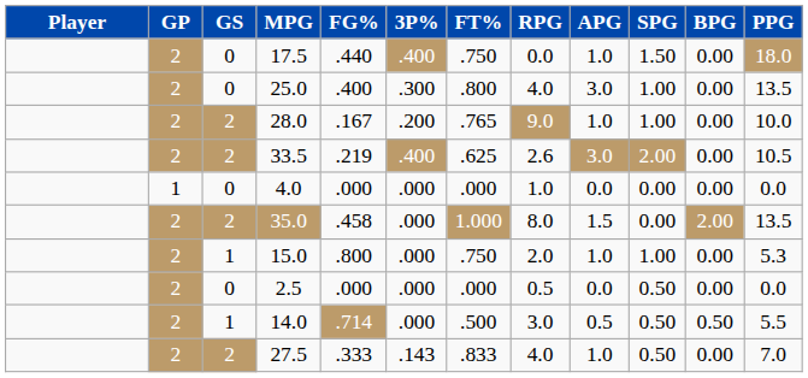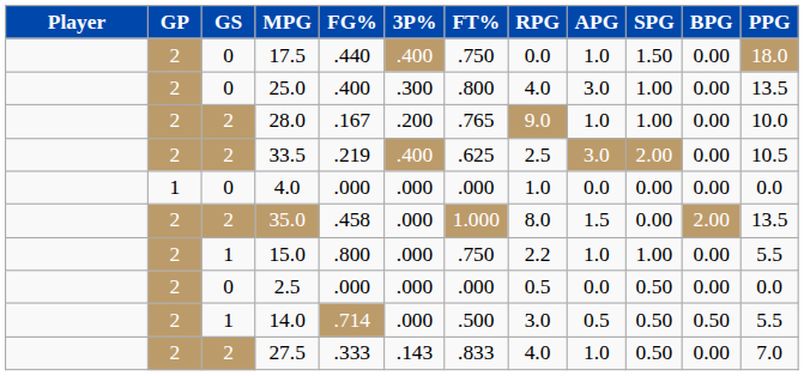33.5 | RPG: 2.6 -> 2.5
15.0 | RPG: 2.0 -> 2.2
15.0 | PPG: 5.3 -> 5.5
